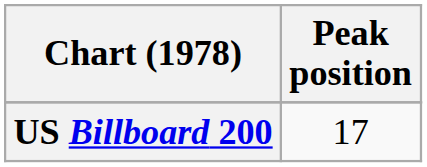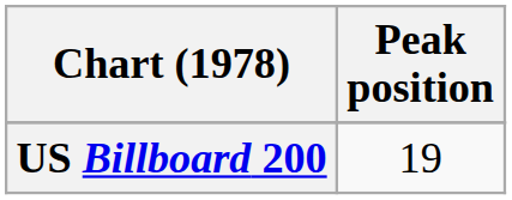US Billboard 200 | Peak position: 17 -> 19
